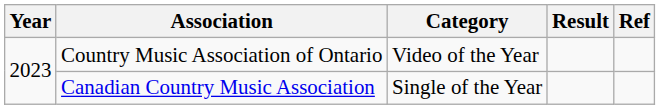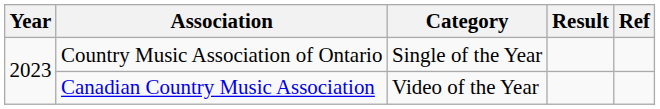Country Music Association of Ontario | Category: Video of the Year -> Single of the Year
Canadian Country Music Association | Category: Single of the Year -> Video of the Year
